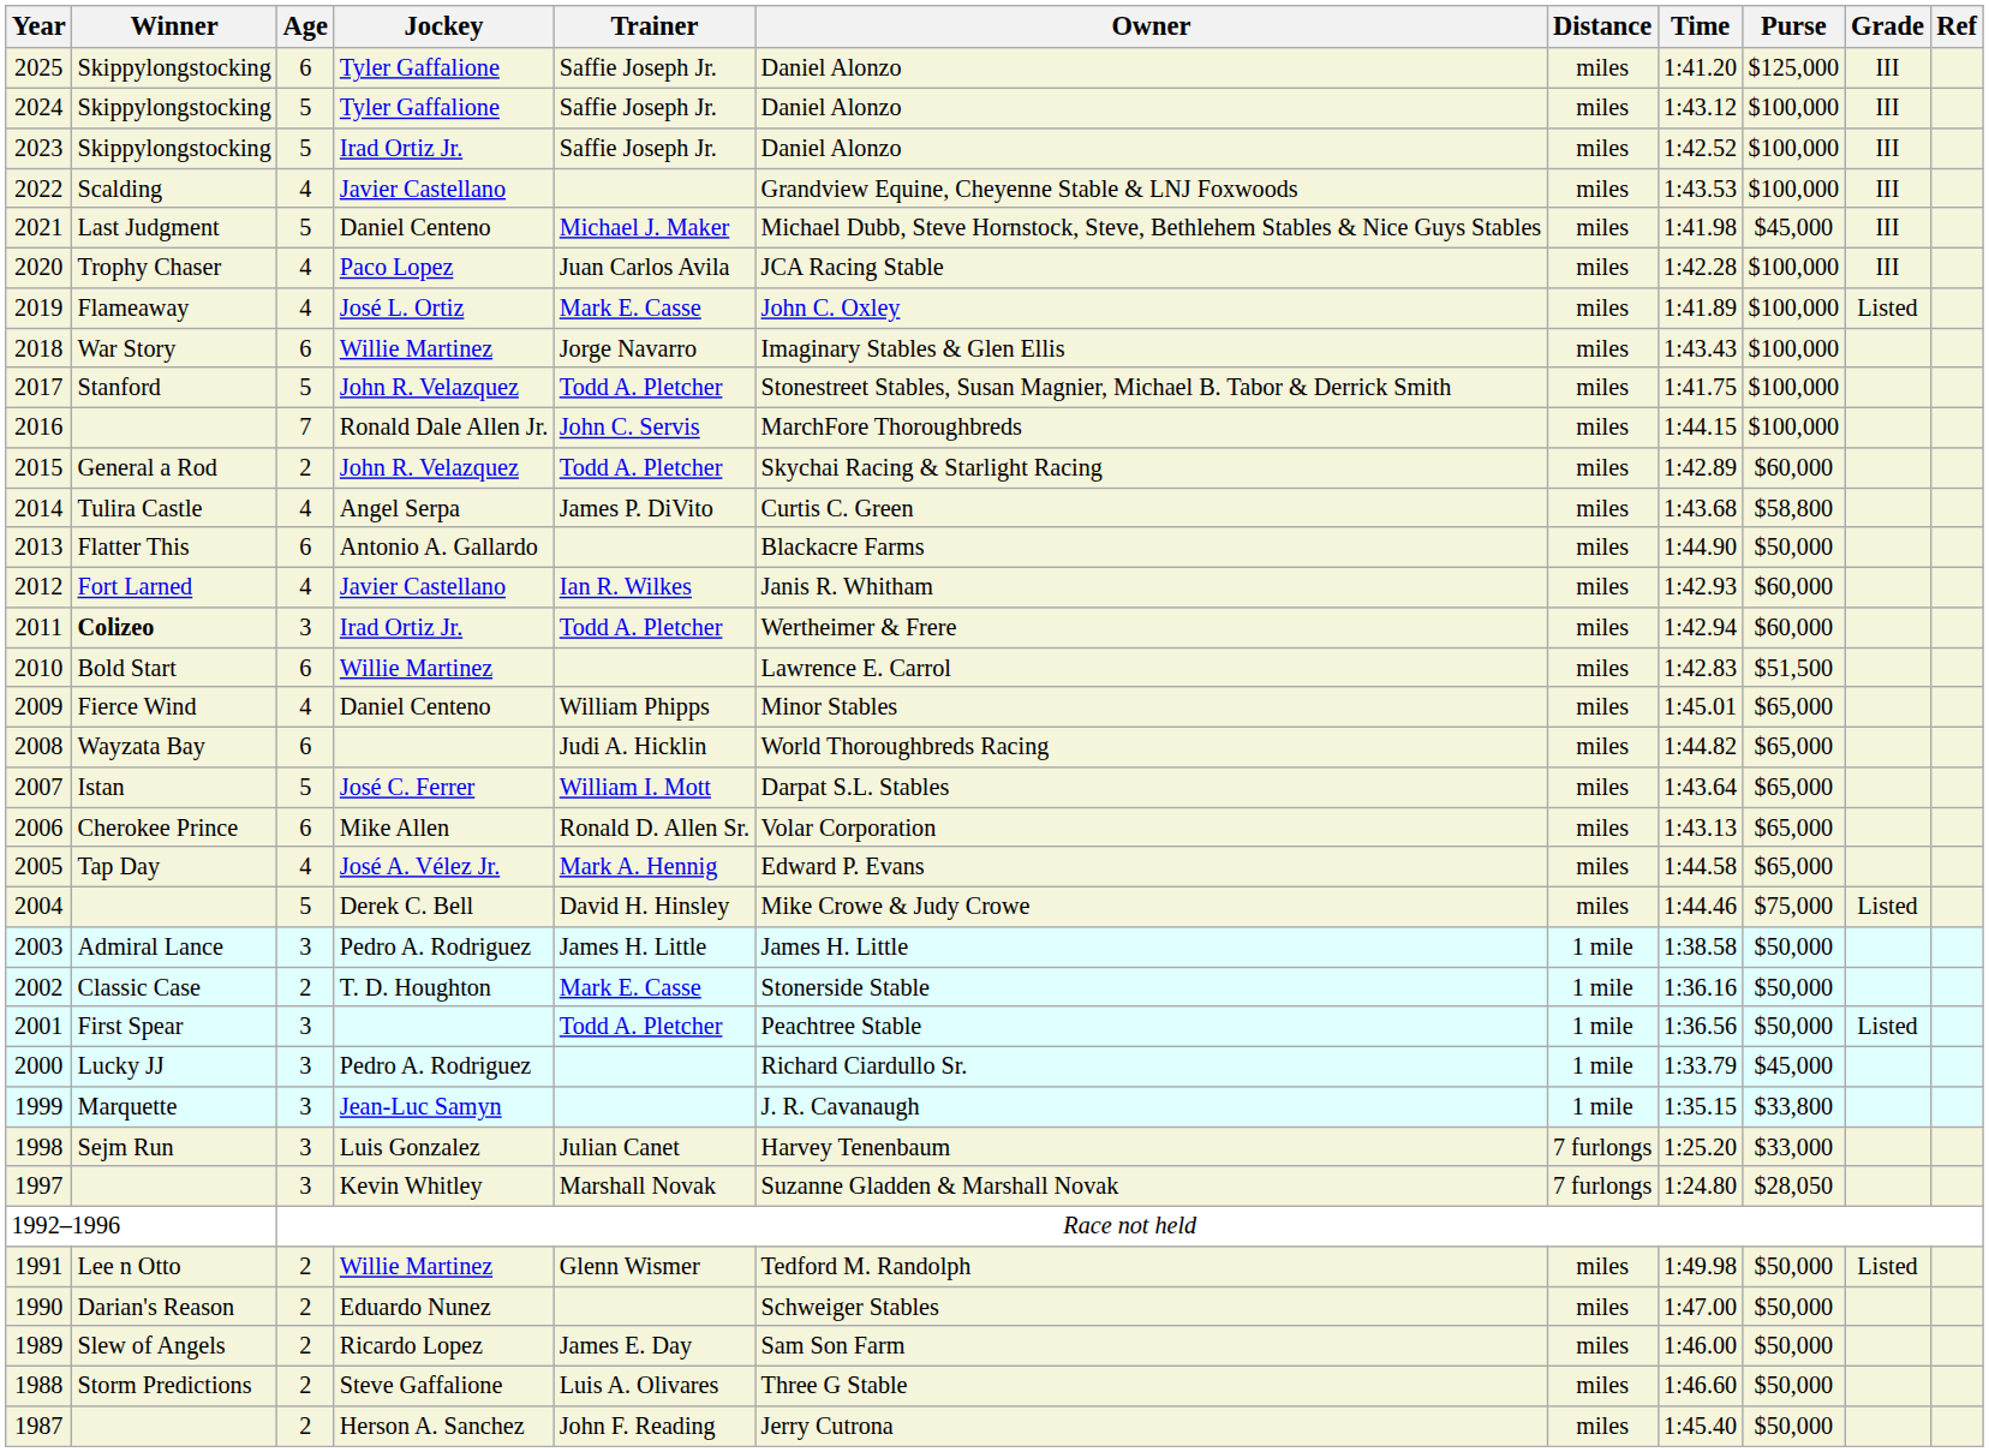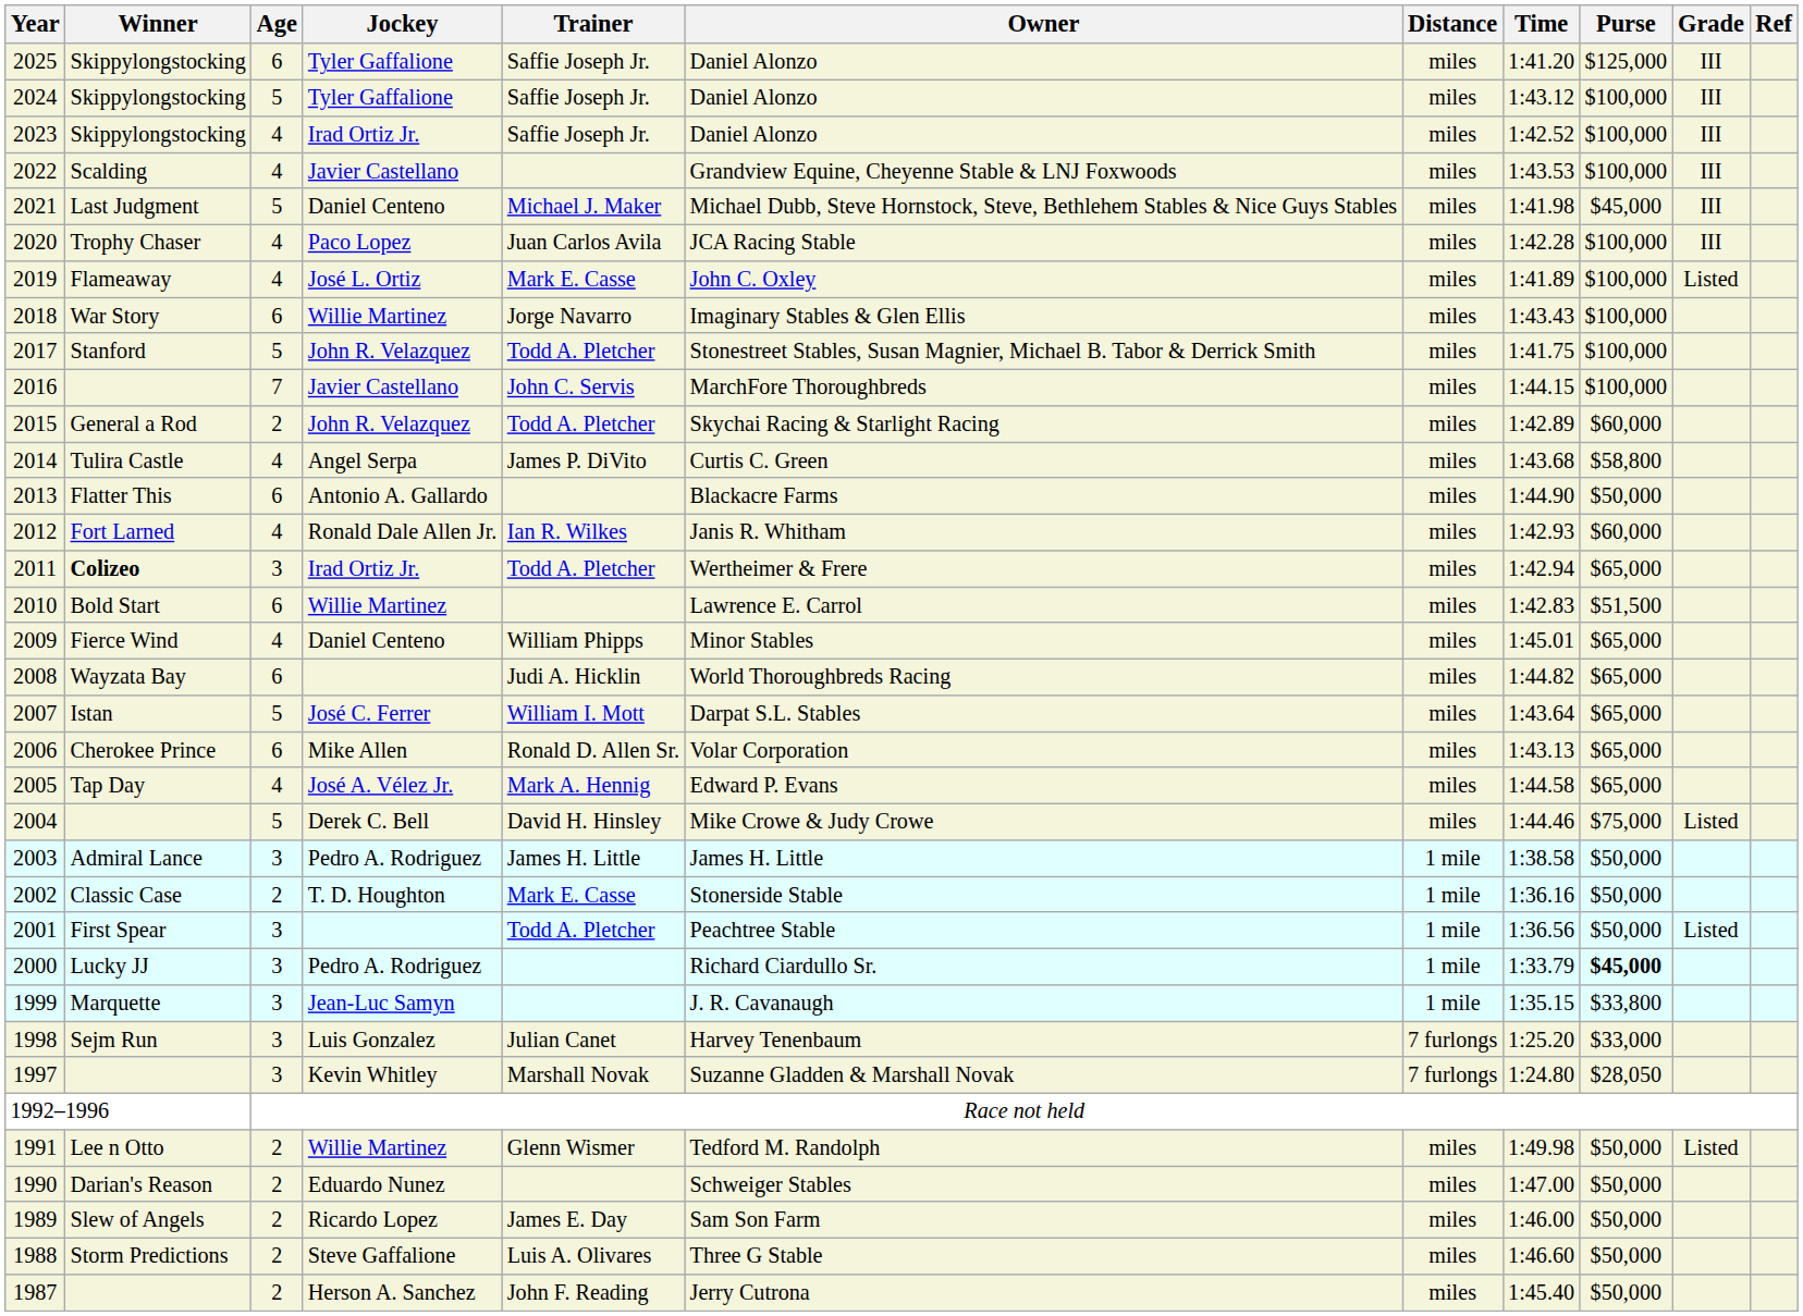2023 | Age: 5 -> 4
2016 | Jockey: Ronald Dale Allen Jr. -> Javier Castellano
2012 | Jockey: Javier Castellano -> Ronald Dale Allen Jr.
2011 | Purse: $60,000 -> $65,000
2000 | Purse: normal -> bold
